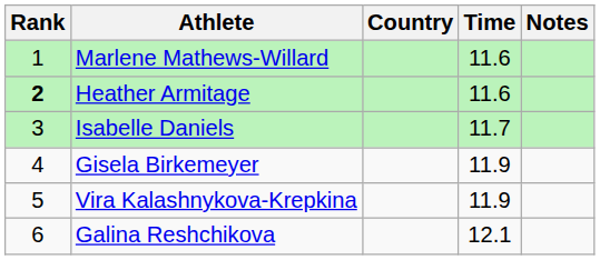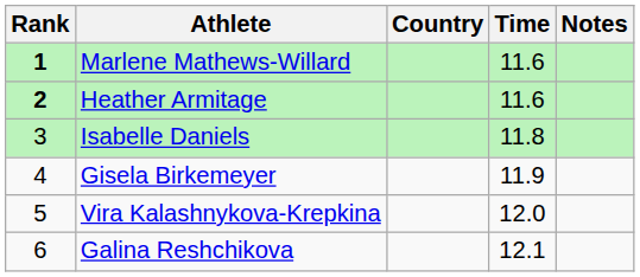Marlene Mathews-Willard | Rank: normal -> bold
Isabelle Daniels | Time: 11.7 -> 11.8
Vira Kalashnykova-Krepkina | Time: 11.9 -> 12.0
